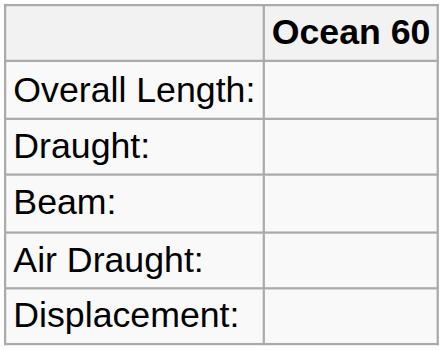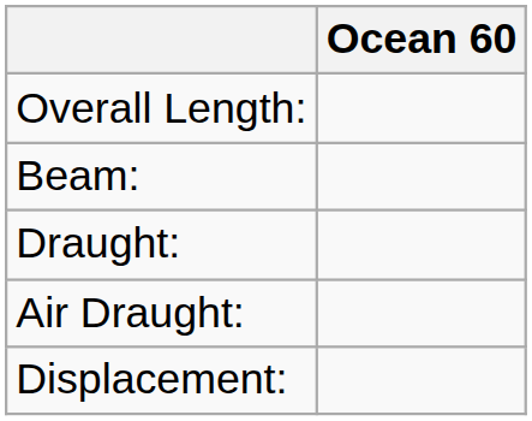rows swapped: Beam: <-> Draught:
